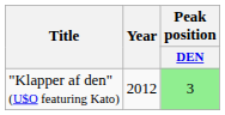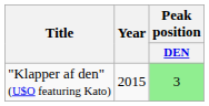"Klapper af den" (U$O featuring Kato) | Year: 2012 -> 2015
